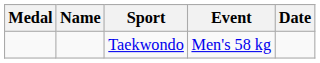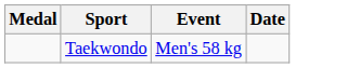- column: Name
